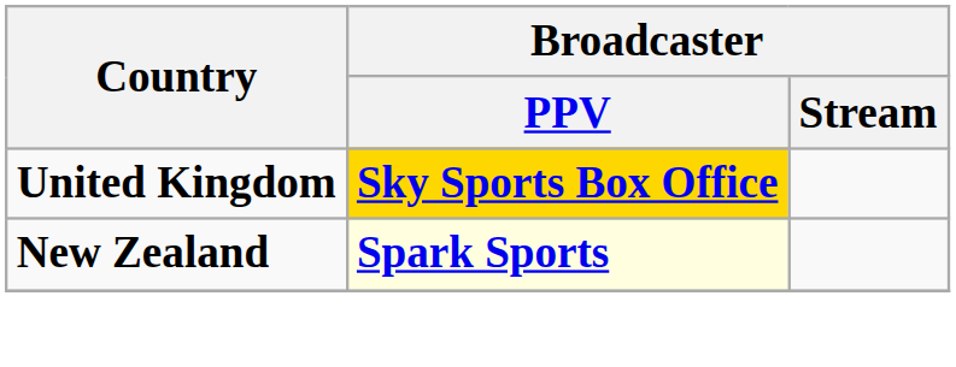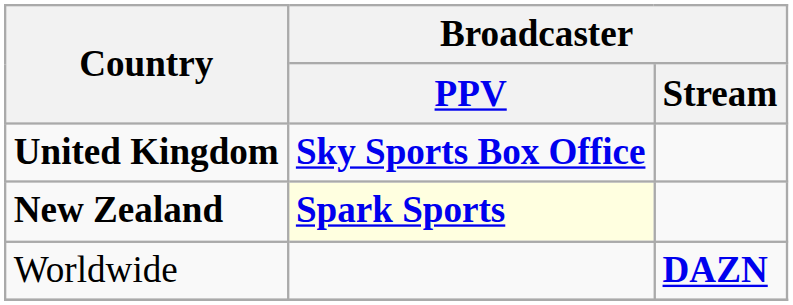United Kingdom | Broadcaster / PPV: gold background -> no background
+ row: Worldwide | DAZN
